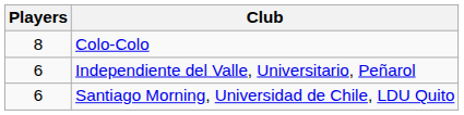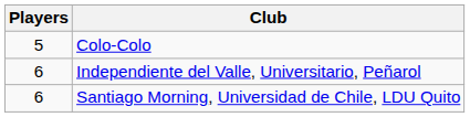Colo-Colo | Players: 8 -> 5
